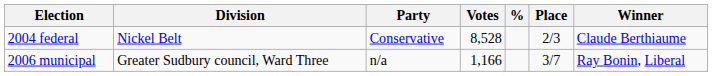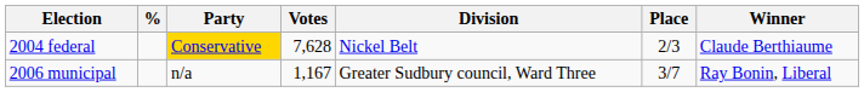columns swapped: Division <-> %
2004 federal | Party: no background -> gold background
2004 federal | Votes: 8,528 -> 7,628
2006 municipal | Votes: 1,166 -> 1,167
